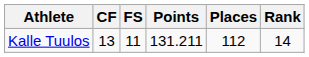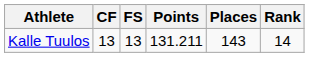Kalle Tuulos | FS: 11 -> 13
Kalle Tuulos | Places: 112 -> 143
